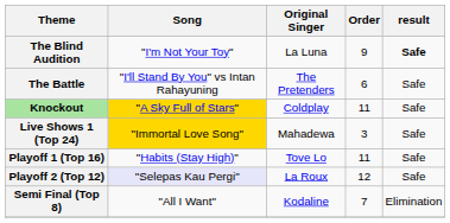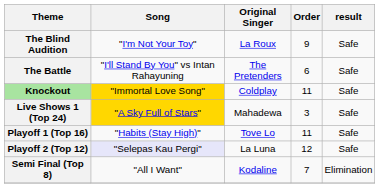The Blind Audition | Original Singer: La Luna -> La Roux
The Blind Audition | result: bold -> normal
Knockout | Song: "A Sky Full of Stars" -> "Immortal Love Song"
Live Shows 1 (Top 24) | Song: "Immortal Love Song" -> "A Sky Full of Stars"
Playoff 2 (Top 12) | Original Singer: La Roux -> La Luna
